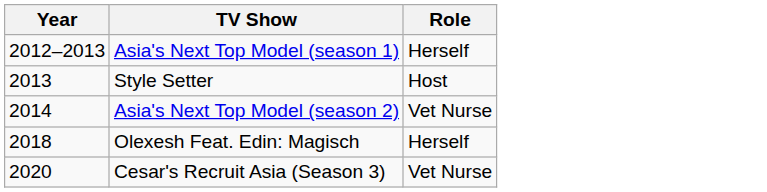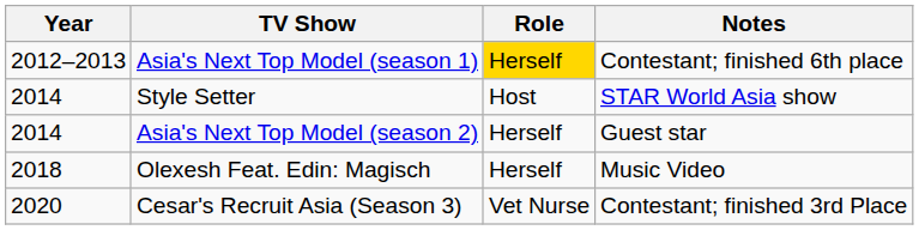+ column: Notes | Contestant; finished 6th place | STAR World Asia show | Guest star | Music Video | Contestant; finished 3rd Place
Asia's Next Top Model (season 1) | Role: no background -> gold background
Style Setter | Year: 2013 -> 2014
Asia's Next Top Model (season 2) | Role: Vet Nurse -> Herself
